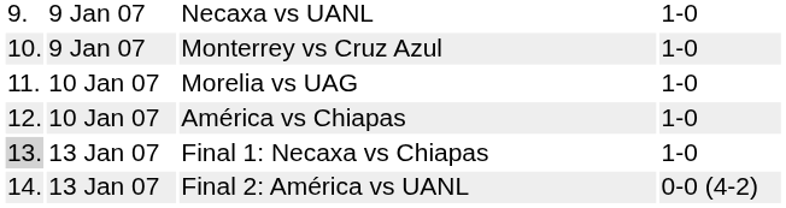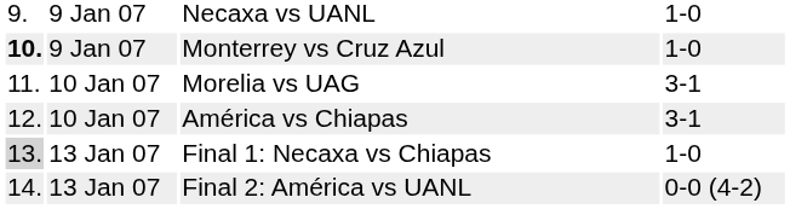Monterrey vs Cruz Azul | column 1: normal -> bold
Morelia vs UAG | column 4: 1-0 -> 3-1
América vs Chiapas | column 4: 1-0 -> 3-1
